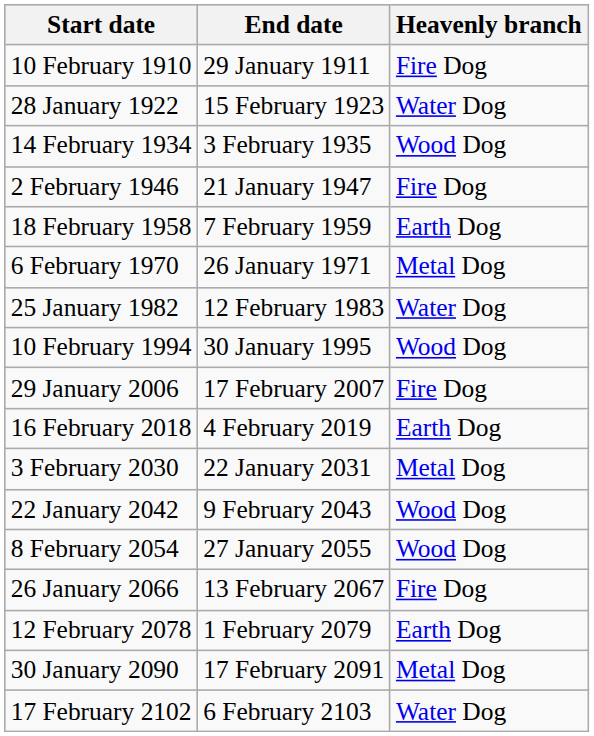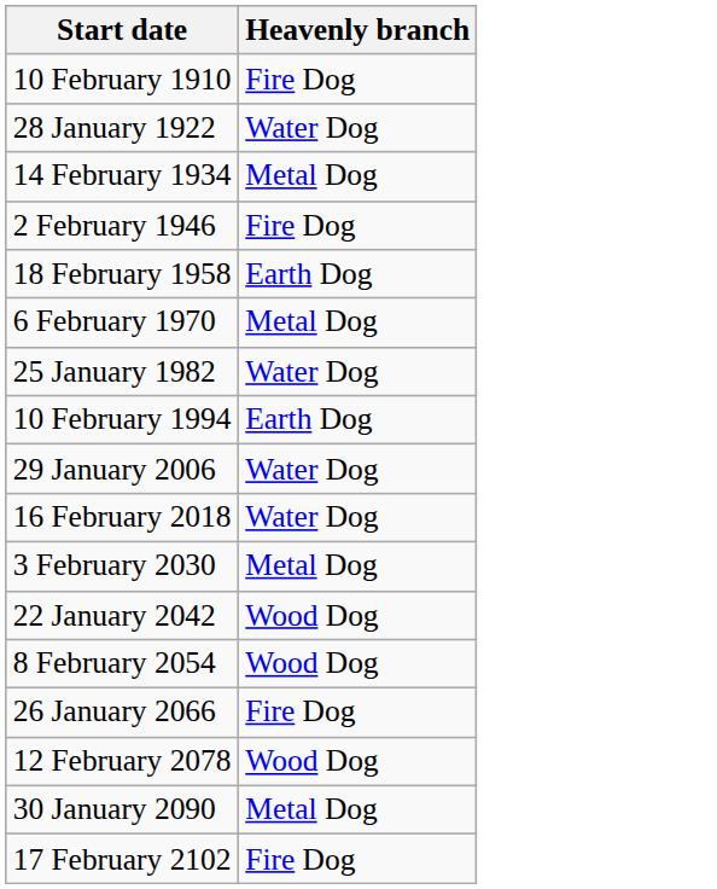- column: End date | 29 January 1911 | 15 February 1923 | 3 February 1935 | 21 January 1947 | 7 February 1959 | 26 January 1971 | 12 February 1983 | 30 January 1995 | 17 February 2007 | 4 February 2019 | 22 January 2031 | 9 February 2043 | 27 January 2055 | 13 February 2067 | 1 February 2079 | 17 February 2091 | 6 February 2103
14 February 1934 | Heavenly branch: Wood Dog -> Metal Dog
10 February 1994 | Heavenly branch: Wood Dog -> Earth Dog
29 January 2006 | Heavenly branch: Fire Dog -> Water Dog
16 February 2018 | Heavenly branch: Earth Dog -> Water Dog
12 February 2078 | Heavenly branch: Earth Dog -> Wood Dog
17 February 2102 | Heavenly branch: Water Dog -> Fire Dog
